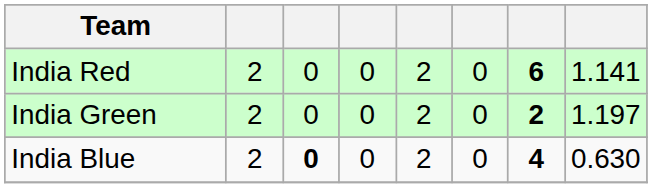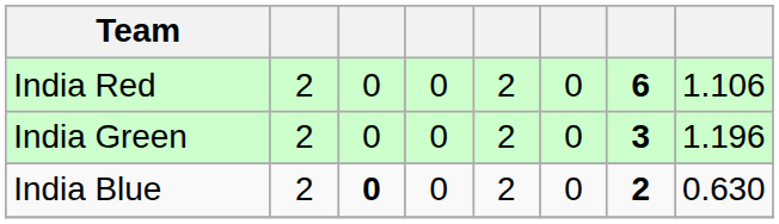India Red | column 8: 1.141 -> 1.106
India Green | column 7: 2 -> 3
India Green | column 8: 1.197 -> 1.196
India Blue | column 7: 4 -> 2
